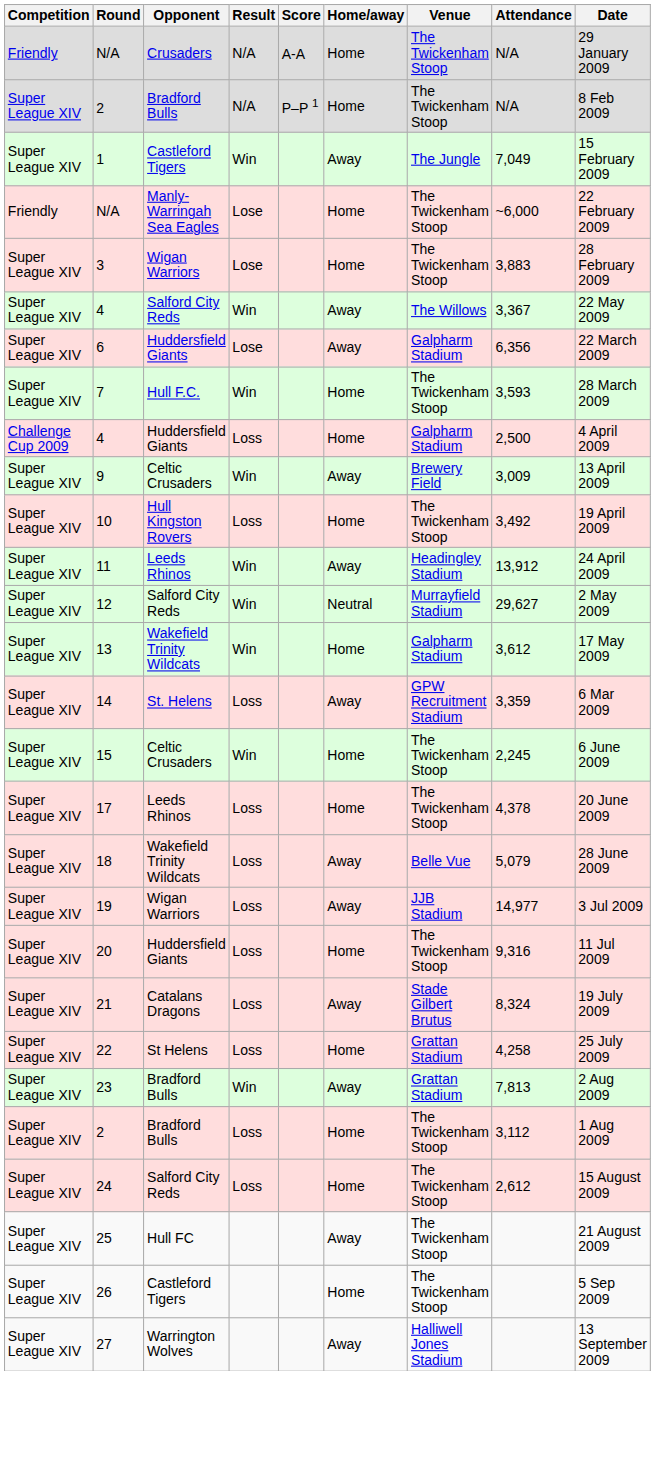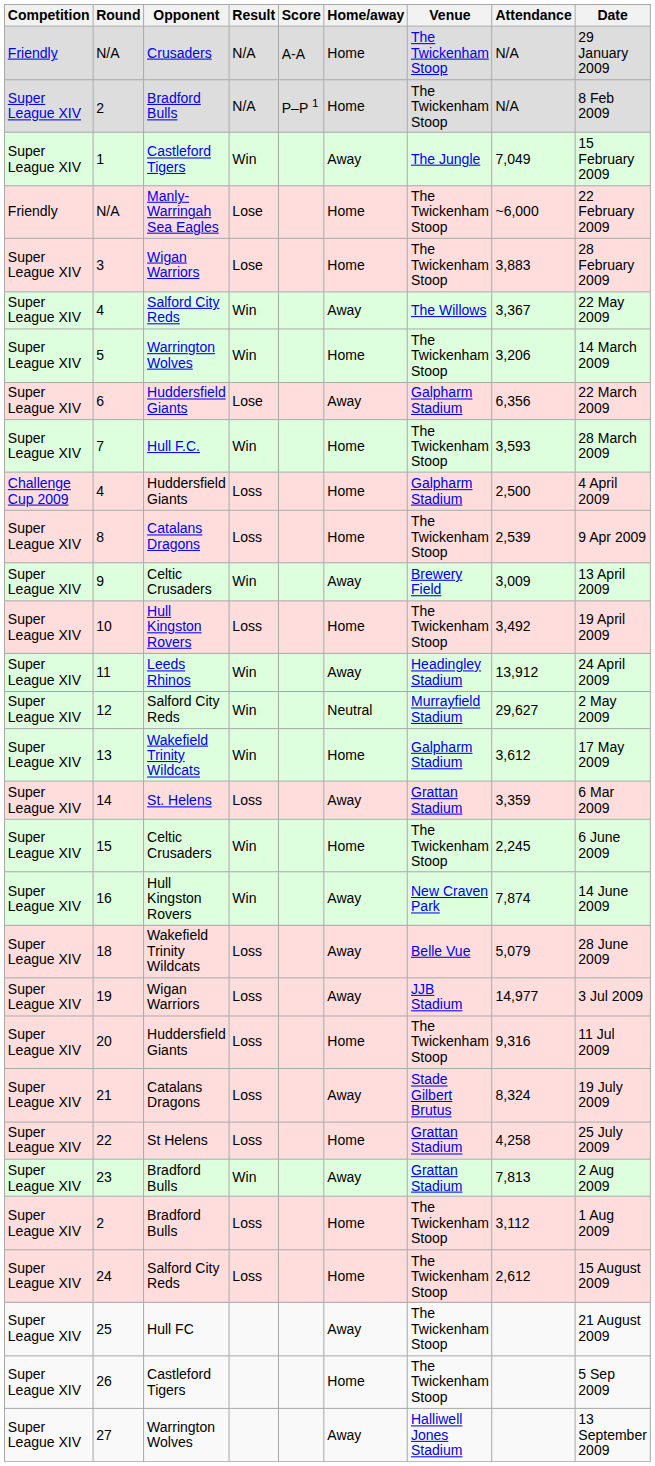+ row: Super League XIV | 5 | Warrington Wolves | Win | Home | The Twickenham Stoop | 3,206 | 14 March 2009
+ row: Super League XIV | 8 | Catalans Dragons | Loss | Home | The Twickenham Stoop | 2,539 | 9 Apr 2009
14 | Venue: GPW Recruitment Stadium -> Grattan Stadium
+ row: Super League XIV | 16 | Hull Kingston Rovers | Win | Away | New Craven Park | 7,874 | 14 June 2009
- row: Super League XIV | 17 | Leeds Rhinos | Loss | Home | The Twickenham Stoop | 4,378 | 20 June 2009
